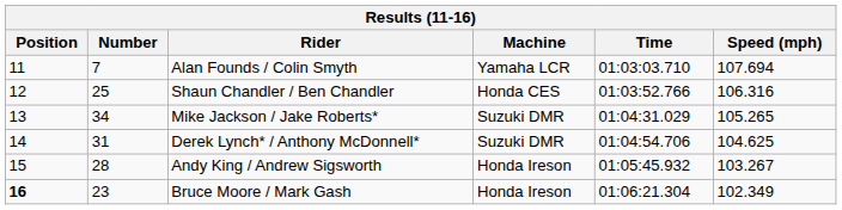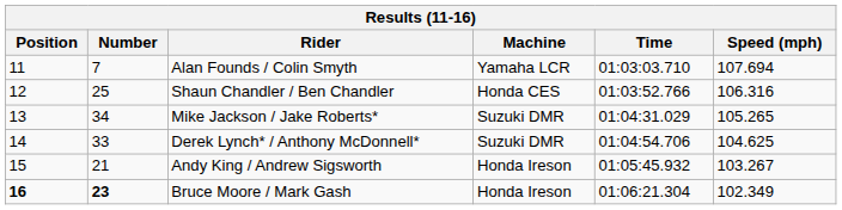Derek Lynch* / Anthony McDonnell* | Number: 31 -> 33
Andy King / Andrew Sigsworth | Number: 28 -> 21
Bruce Moore / Mark Gash | Number: normal -> bold
